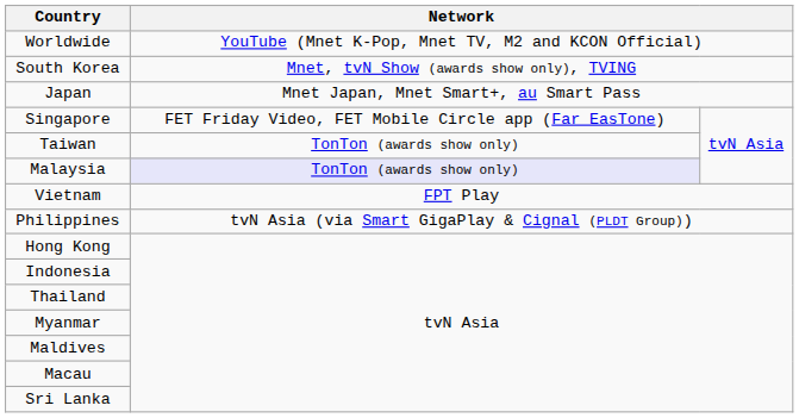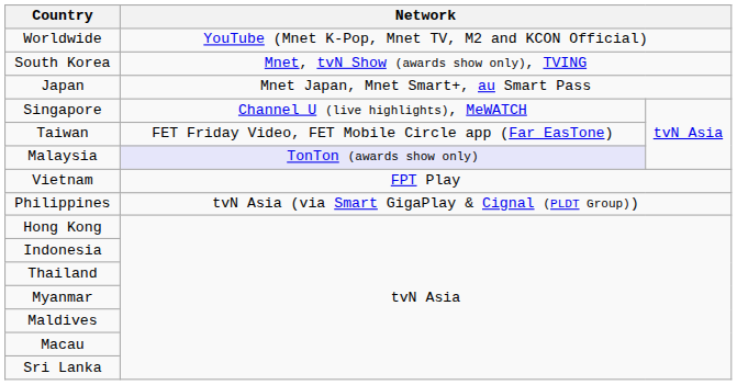Singapore | column 2: FET Friday Video, FET Mobile Circle app (Far EasTone) -> Channel U (live highlights), MeWATCH
Taiwan | column 2: TonTon (awards show only) -> FET Friday Video, FET Mobile Circle app (Far EasTone)
